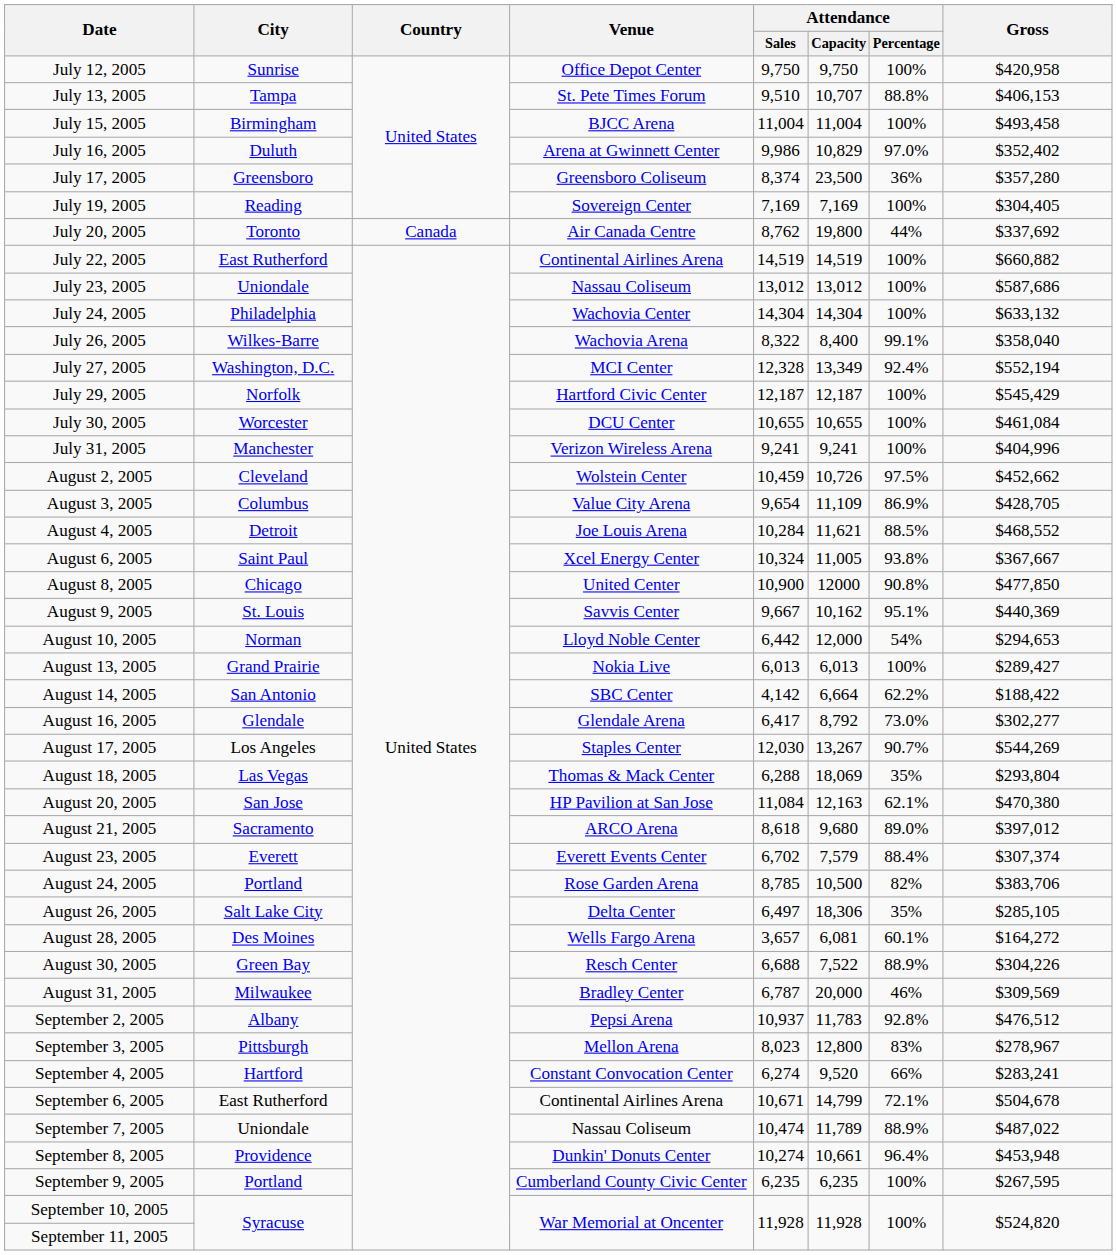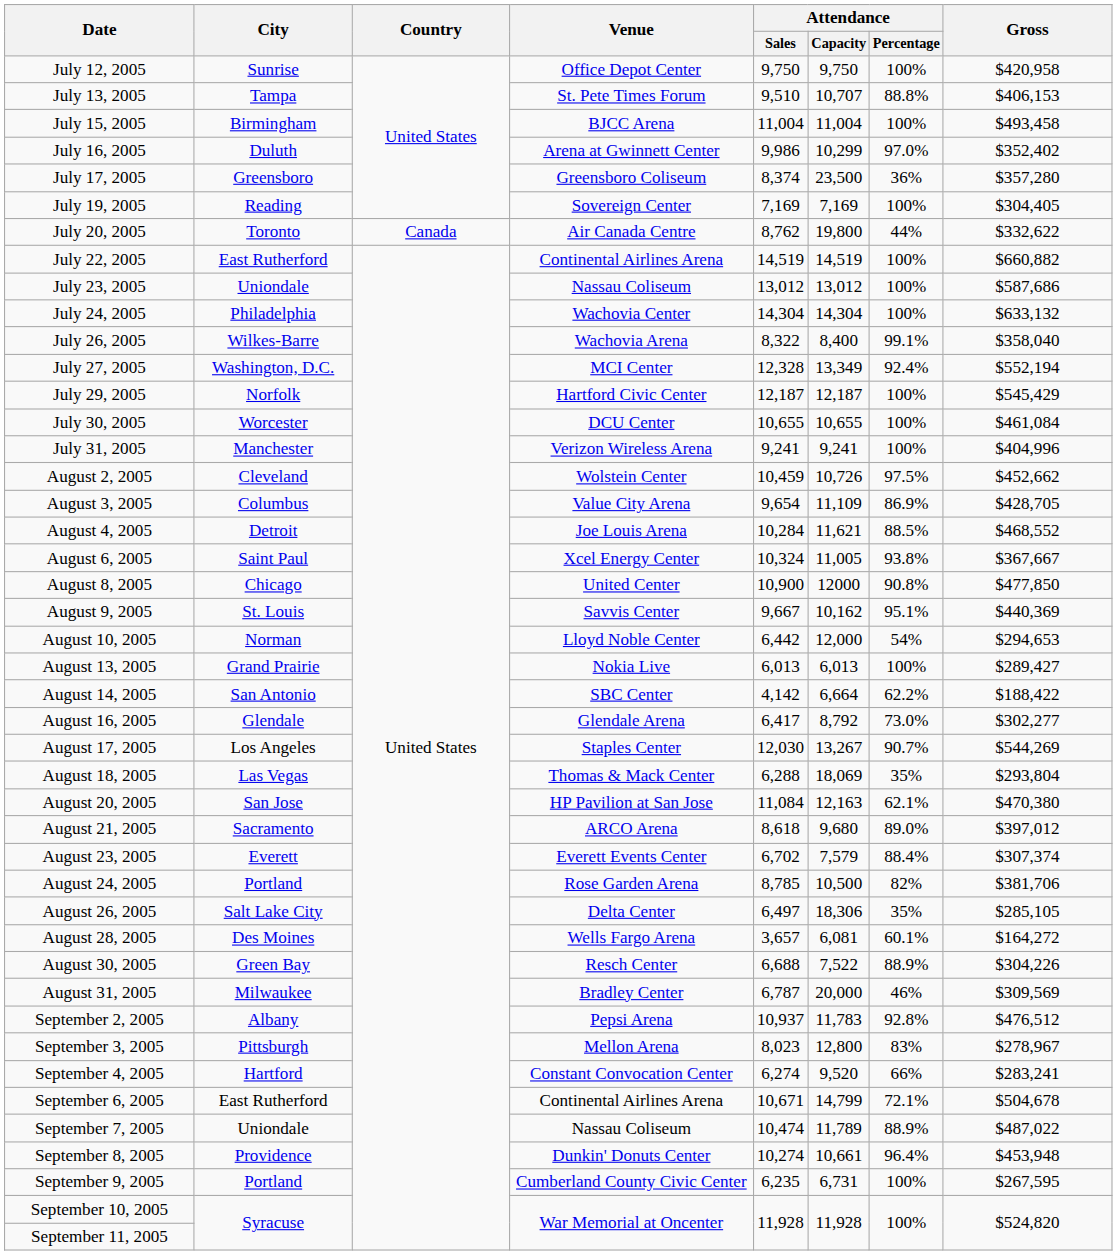July 16, 2005 | Attendance / Capacity: 10,829 -> 10,299
July 20, 2005 | Gross: $337,692 -> $332,622
August 24, 2005 | Gross: $383,706 -> $381,706
September 9, 2005 | Attendance / Capacity: 6,235 -> 6,731
